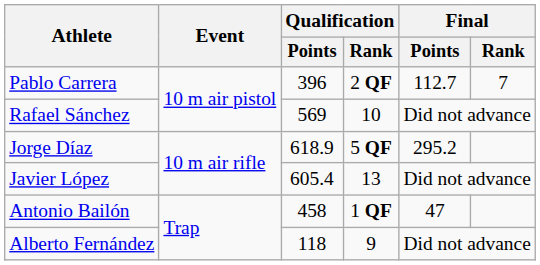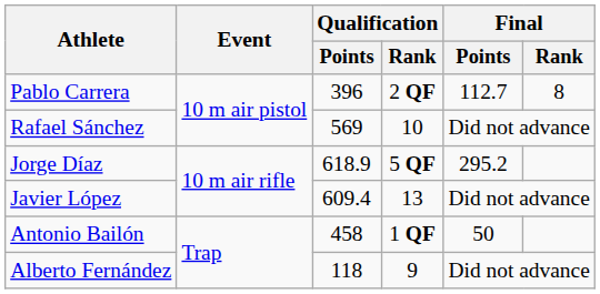Pablo Carrera | Final / Rank: 7 -> 8
Javier López | Qualification / Points: 605.4 -> 609.4
Antonio Bailón | Final / Points: 47 -> 50
